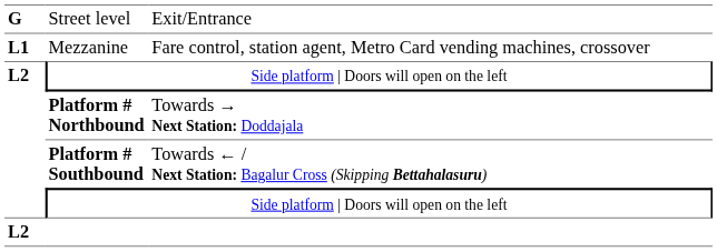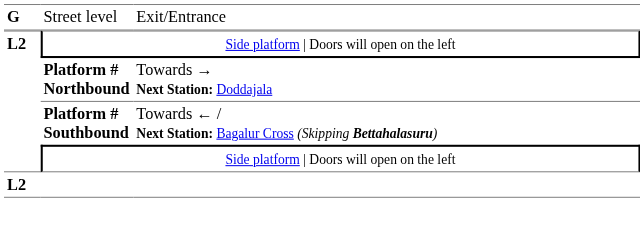- row: L1 | Mezzanine | Fare control, station agent, Metro Card vending machines, crossover
